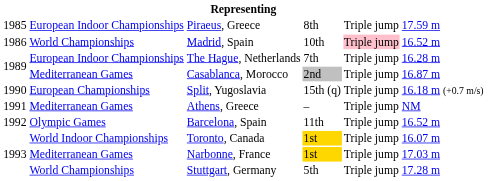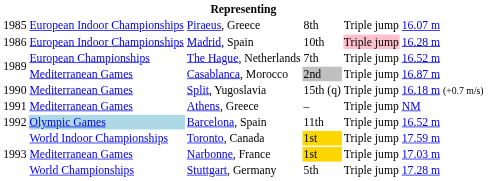Piraeus, Greece | column 6: 17.59 m -> 16.07 m
Madrid, Spain | column 2: World Championships -> European Indoor Championships
Madrid, Spain | column 6: 16.52 m -> 16.28 m
The Hague, Netherlands | column 2: European Indoor Championships -> European Championships
The Hague, Netherlands | column 6: 16.28 m -> 16.52 m
Split, Yugoslavia | column 2: European Championships -> Mediterranean Games
Barcelona, Spain | column 2: no background -> lightblue background
Toronto, Canada | column 6: 16.07 m -> 17.59 m
